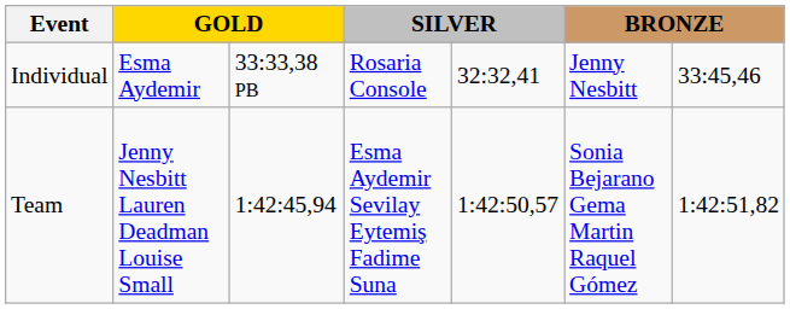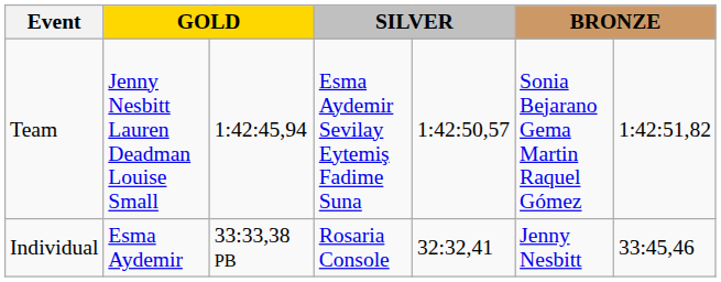rows swapped: Individual <-> Team
